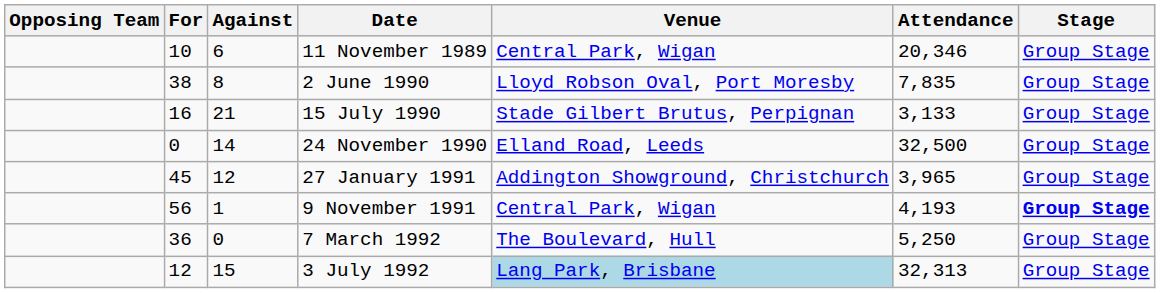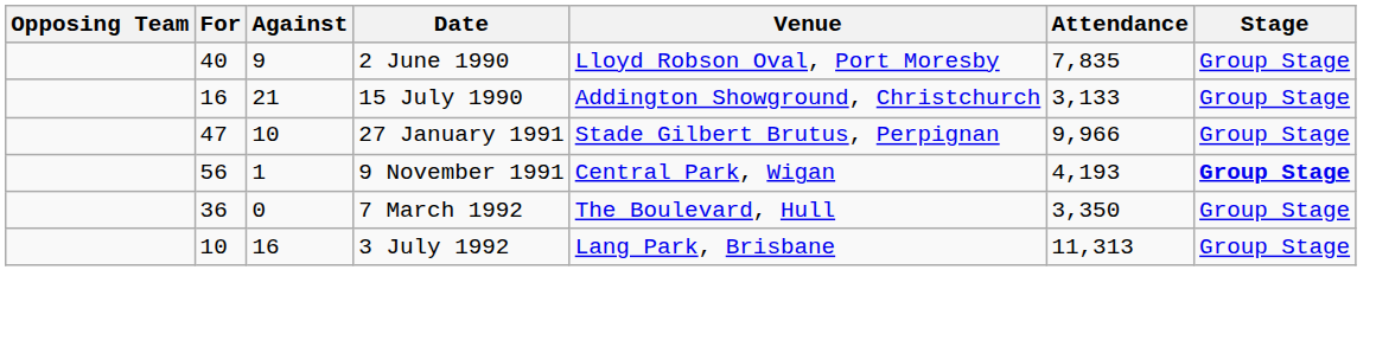- row: 10 | 6 | 11 November 1989 | Central Park, Wigan | 20,346 | Group Stage
2 June 1990 | For: 38 -> 40
2 June 1990 | Against: 8 -> 9
15 July 1990 | Venue: Stade Gilbert Brutus, Perpignan -> Addington Showground, Christchurch
- row: 0 | 14 | 24 November 1990 | Elland Road, Leeds | 32,500 | Group Stage
27 January 1991 | For: 45 -> 47
27 January 1991 | Against: 12 -> 10
27 January 1991 | Venue: Addington Showground, Christchurch -> Stade Gilbert Brutus, Perpignan
27 January 1991 | Attendance: 3,965 -> 9,966
7 March 1992 | Attendance: 5,250 -> 3,350
3 July 1992 | For: 12 -> 10
3 July 1992 | Against: 15 -> 16
3 July 1992 | Venue: lightblue background -> no background
3 July 1992 | Attendance: 32,313 -> 11,313
